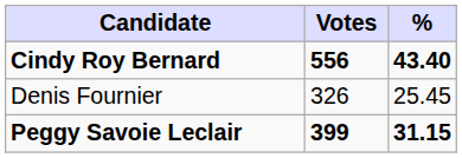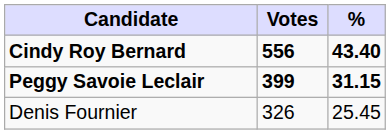rows swapped: Peggy Savoie Leclair <-> Denis Fournier
